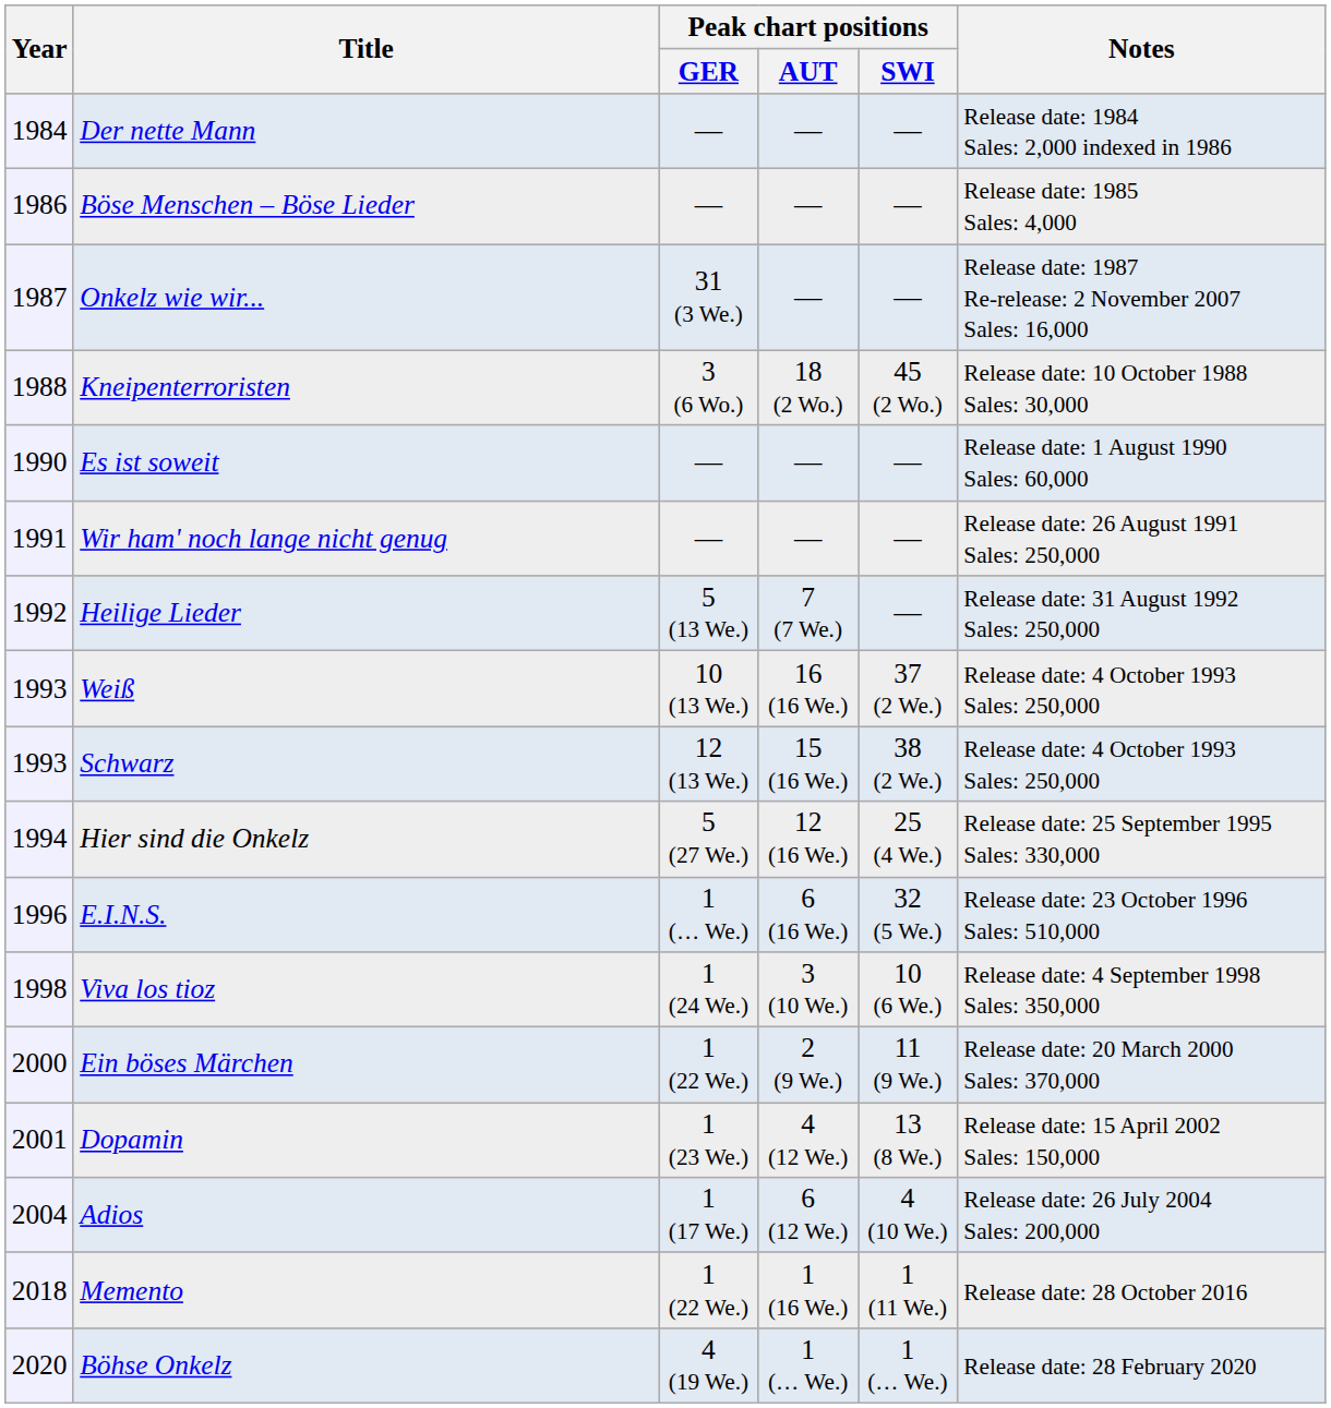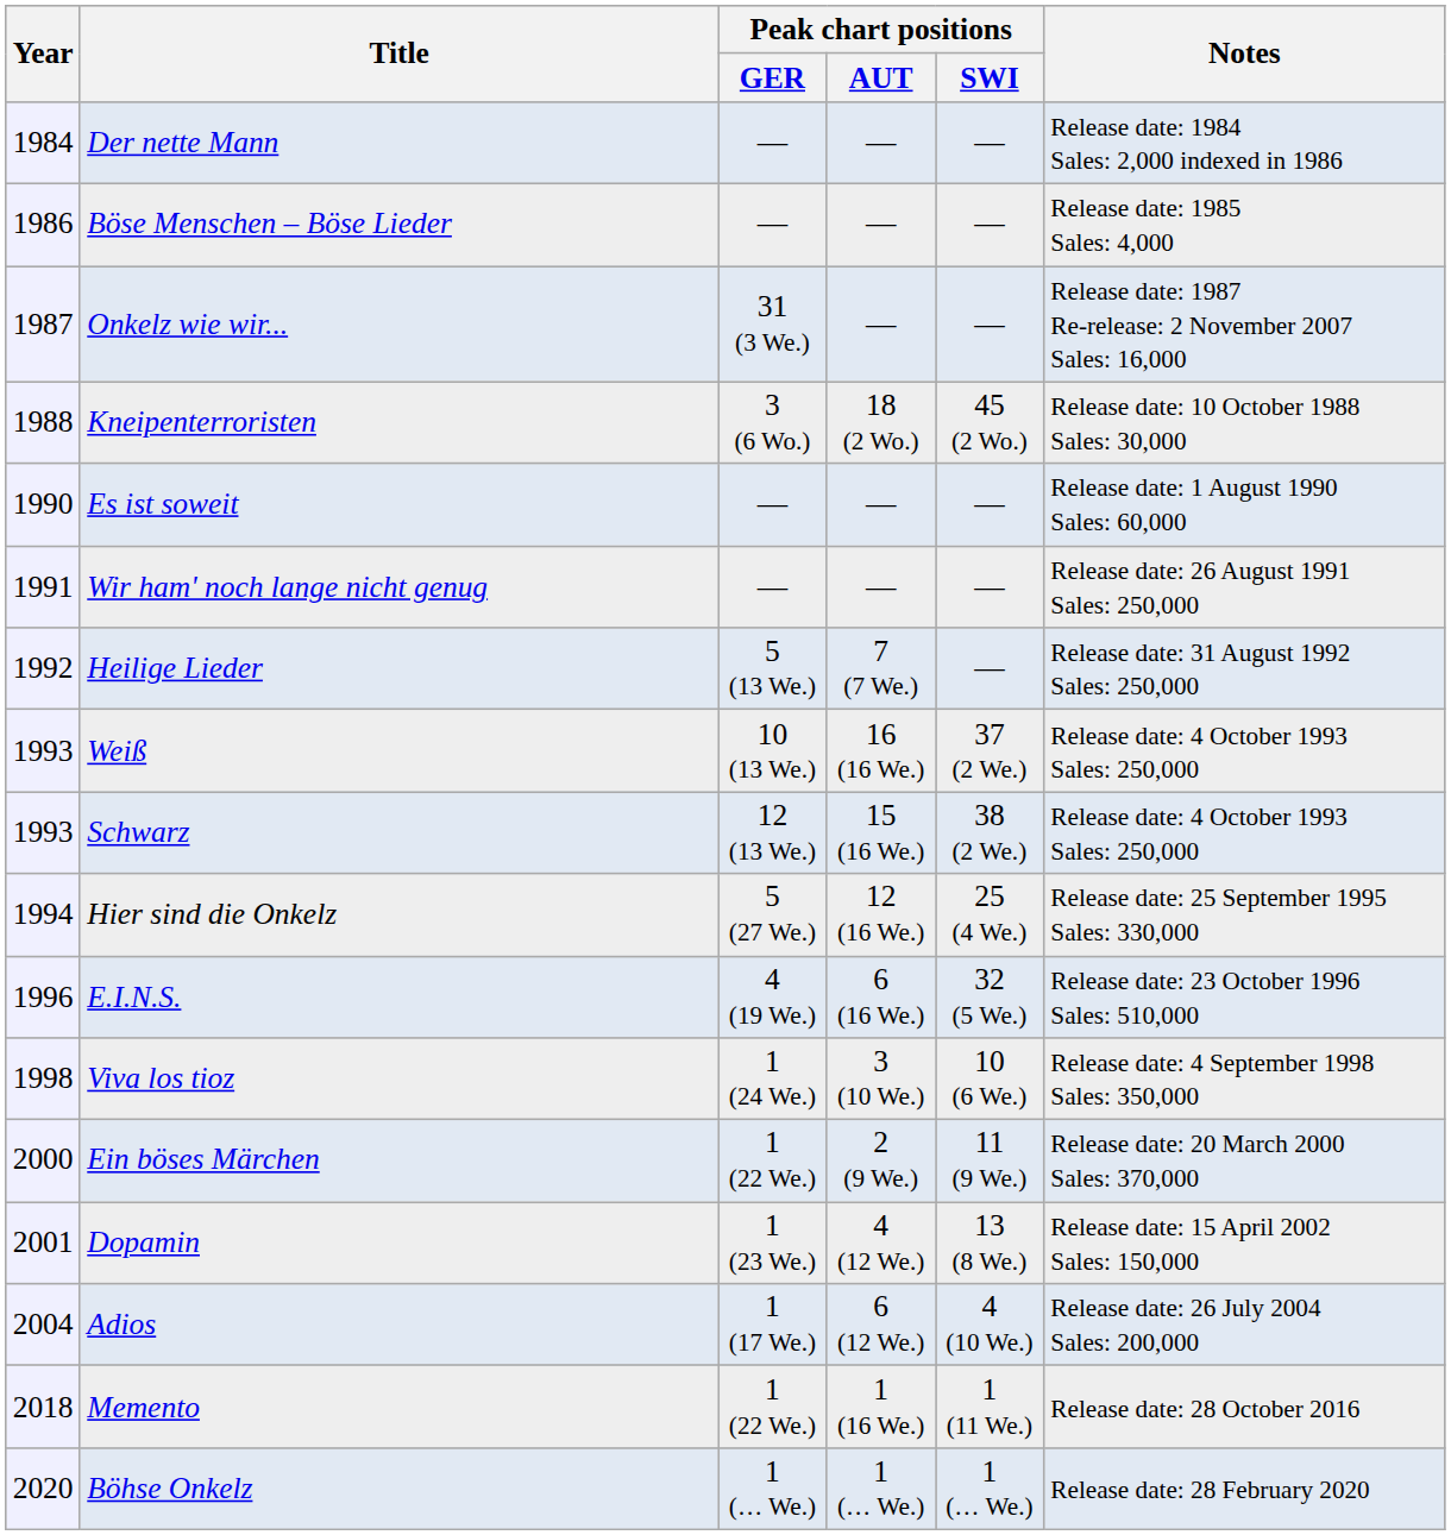E.I.N.S. | Peak chart positions / GER: 1 (… We.) -> 4 (19 We.)
Böhse Onkelz | Peak chart positions / GER: 4 (19 We.) -> 1 (… We.)
